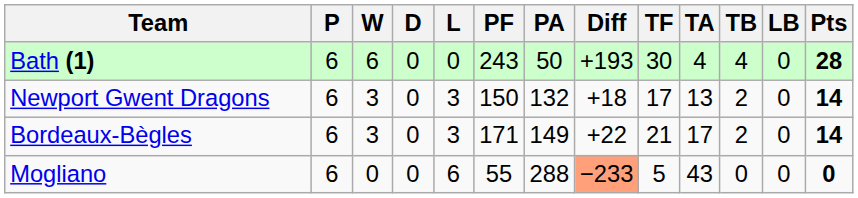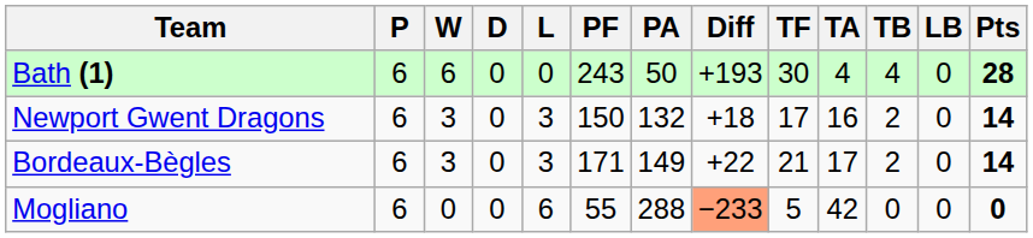Newport Gwent Dragons | TA: 13 -> 16
Mogliano | TA: 43 -> 42
